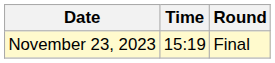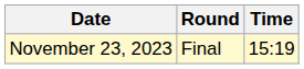columns swapped: Time <-> Round
